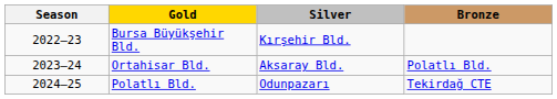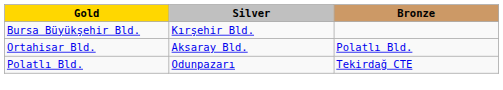- column: Season | 2022–23 | 2023–24 | 2024–25
